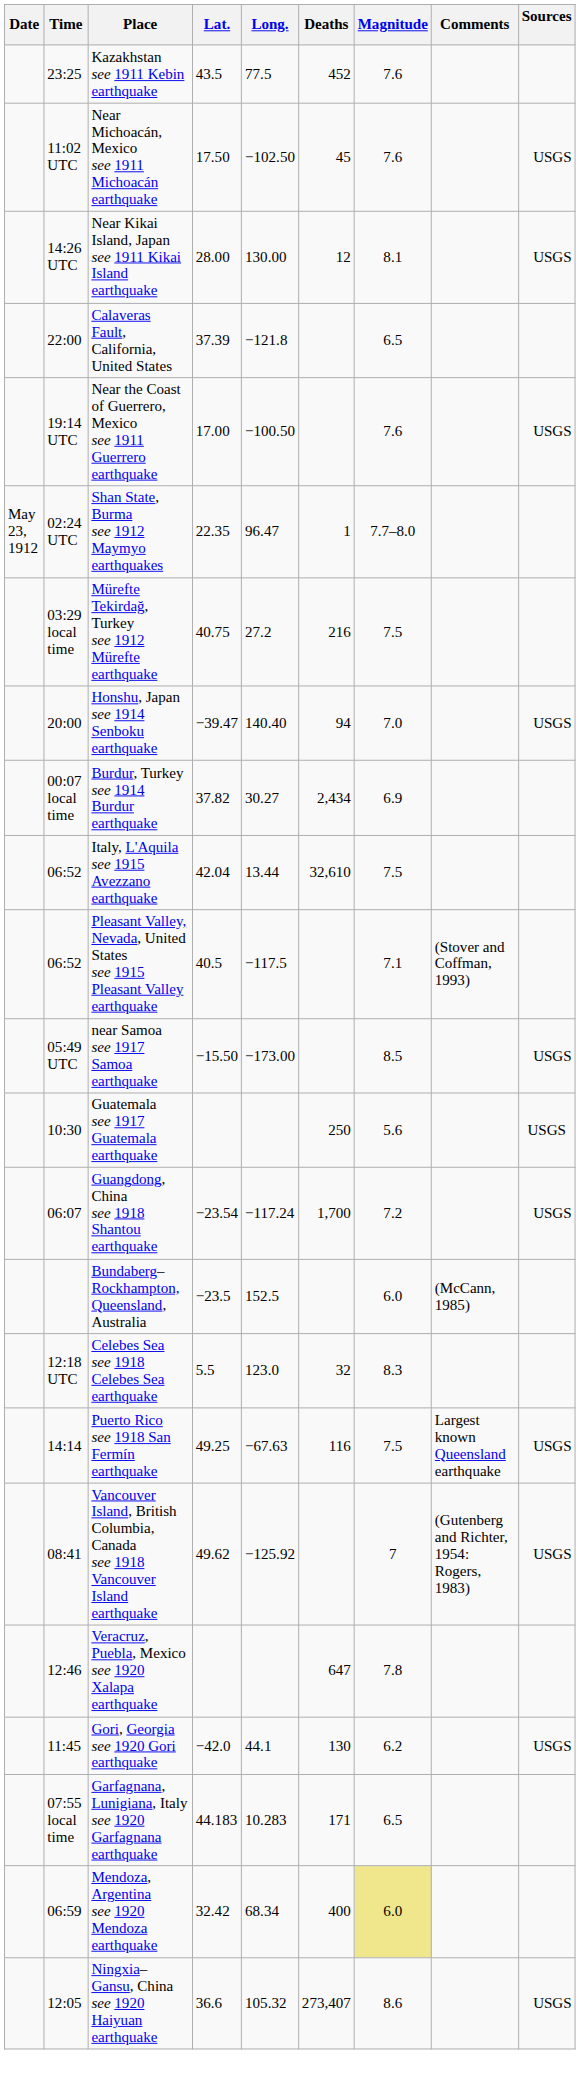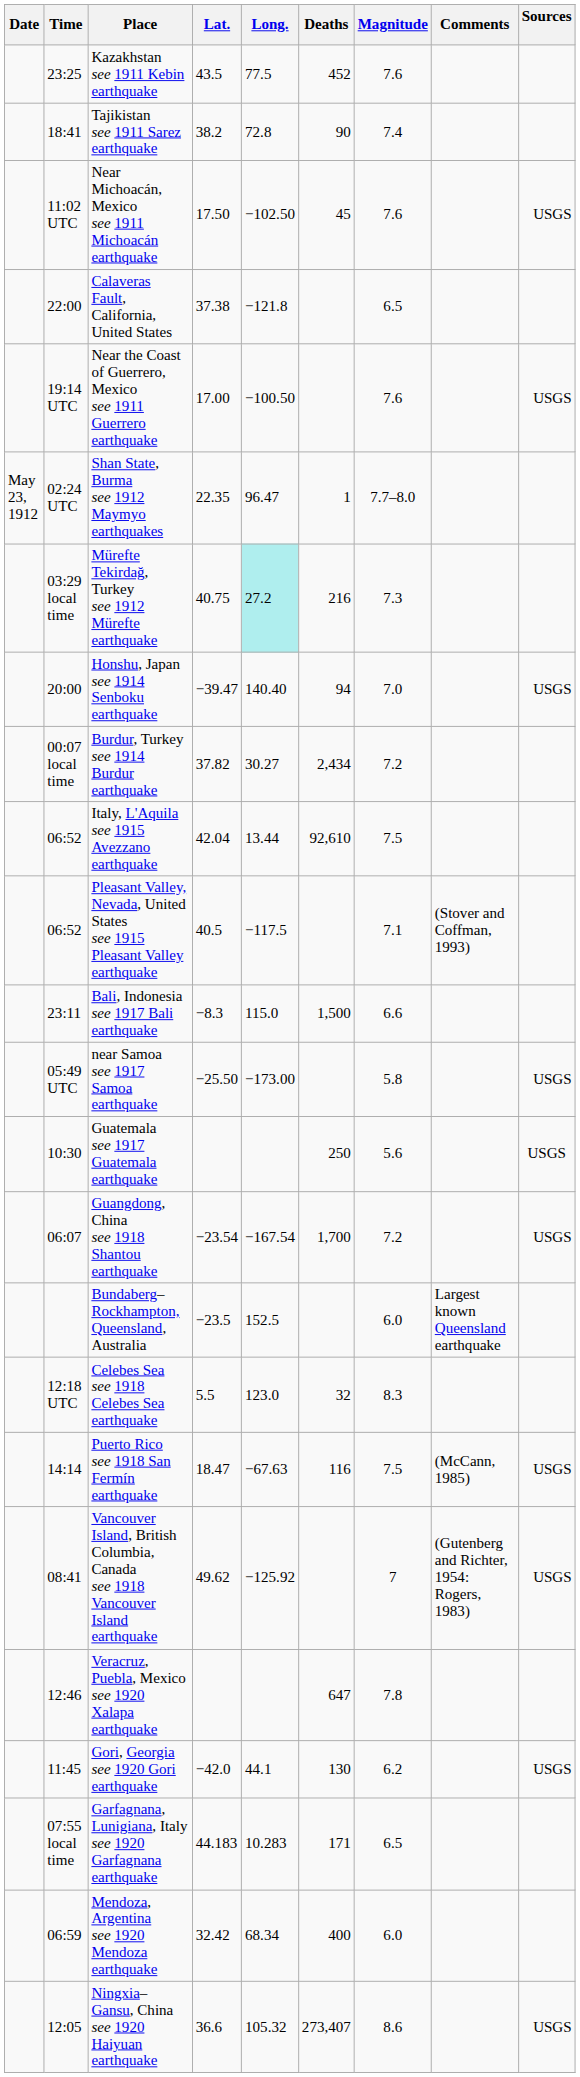+ row: 18:41 | Tajikistan see 1911 Sarez earthquake | 38.2 | 72.8 | 90 | 7.4
- row: 14:26 UTC | Near Kikai Island, Japan see 1911 Kikai Island earthquake | 28.00 | 130.00 | 12 | 8.1 | USGS
Calaveras Fault, California, United States | Lat.: 37.39 -> 37.38
Mürefte Tekirdağ, Turkey see 1912 Mürefte earthquake | Long.: no background -> paleturquoise background
Mürefte Tekirdağ, Turkey see 1912 Mürefte earthquake | Magnitude: 7.5 -> 7.3
Burdur, Turkey see 1914 Burdur earthquake | Magnitude: 6.9 -> 7.2
Italy, L'Aquila see 1915 Avezzano earthquake | Deaths: 32,610 -> 92,610
+ row: 23:11 | Bali, Indonesia see 1917 Bali earthquake | −8.3 | 115.0 | 1,500 | 6.6
near Samoa see 1917 Samoa earthquake | Lat.: −15.50 -> −25.50
near Samoa see 1917 Samoa earthquake | Magnitude: 8.5 -> 5.8
Guangdong, China see 1918 Shantou earthquake | Long.: −117.24 -> −167.54
Bundaberg–Rockhampton, Queensland, Australia | Comments: (McCann, 1985) -> Largest known Queensland earthquake
Puerto Rico see 1918 San Fermín earthquake | Lat.: 49.25 -> 18.47
Puerto Rico see 1918 San Fermín earthquake | Comments: Largest known Queensland earthquake -> (McCann, 1985)
Mendoza, Argentina see 1920 Mendoza earthquake | Magnitude: khaki background -> no background
